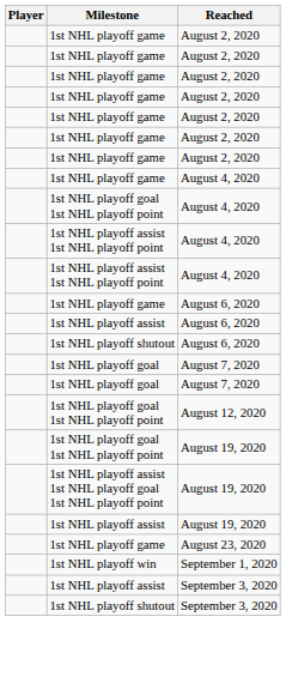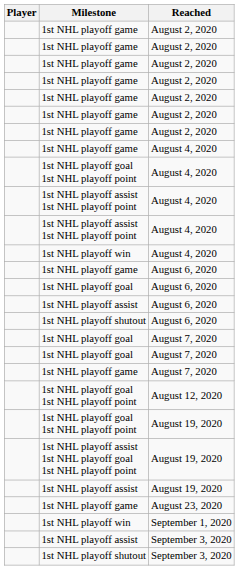+ row: 1st NHL playoff win | August 4, 2020
+ row: 1st NHL playoff goal | August 6, 2020
+ row: 1st NHL playoff game | August 7, 2020
